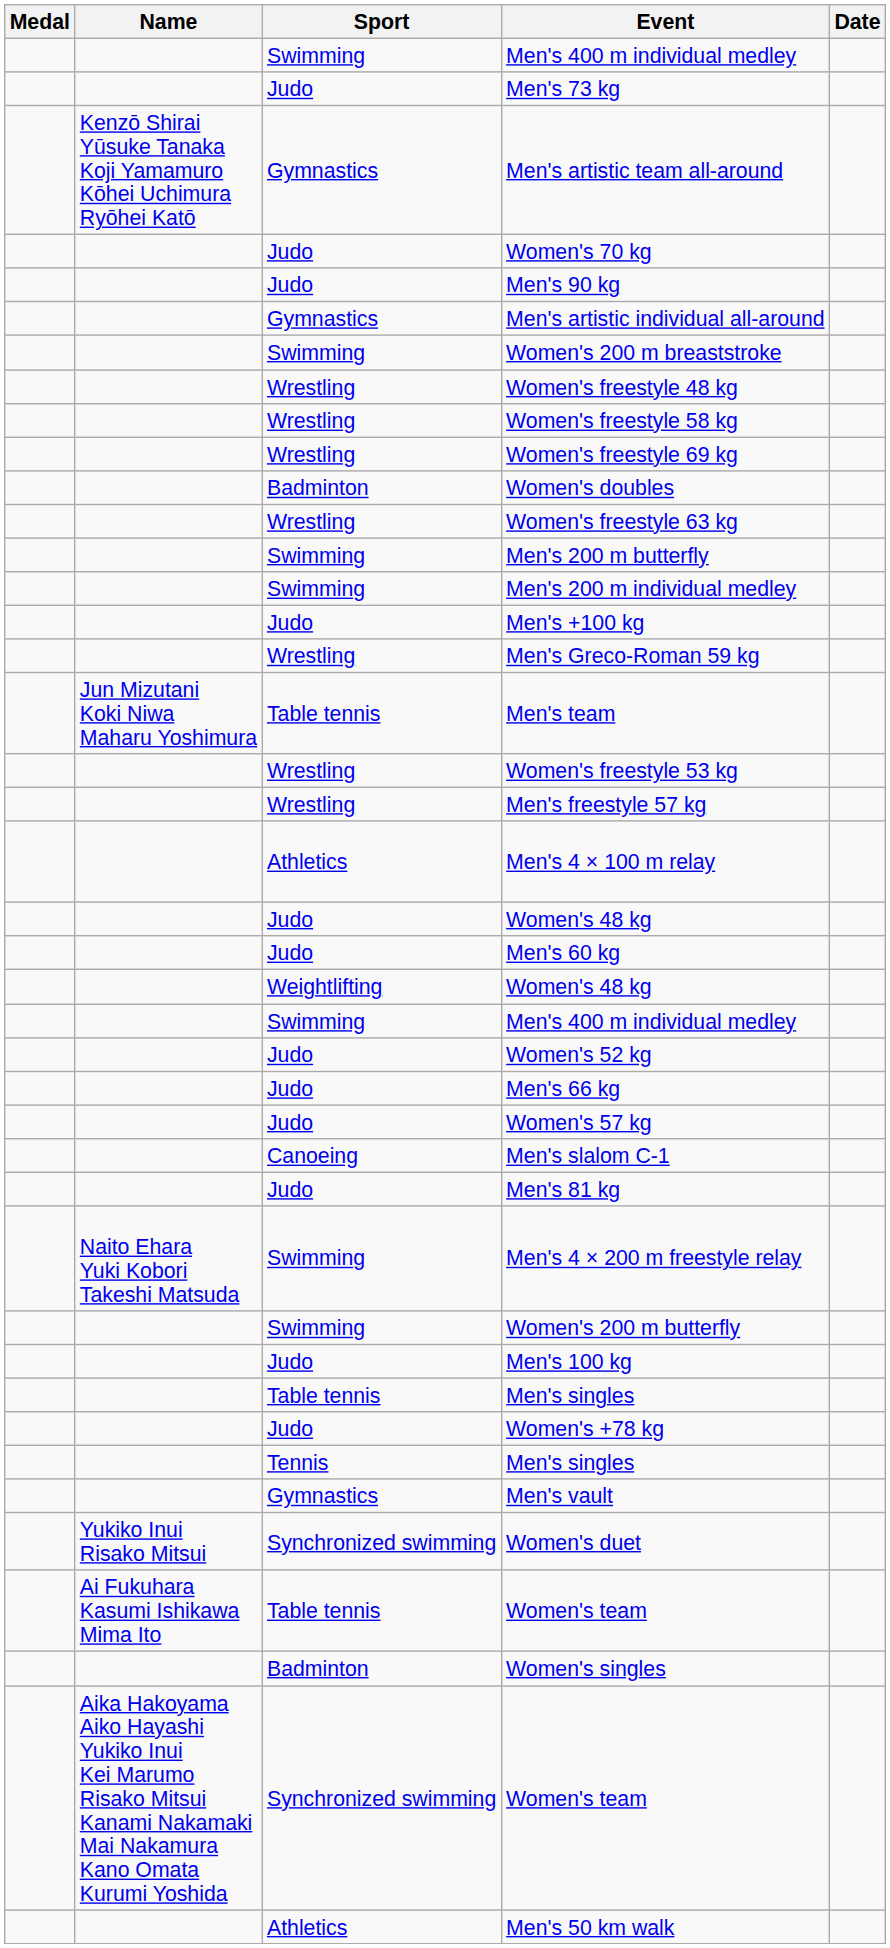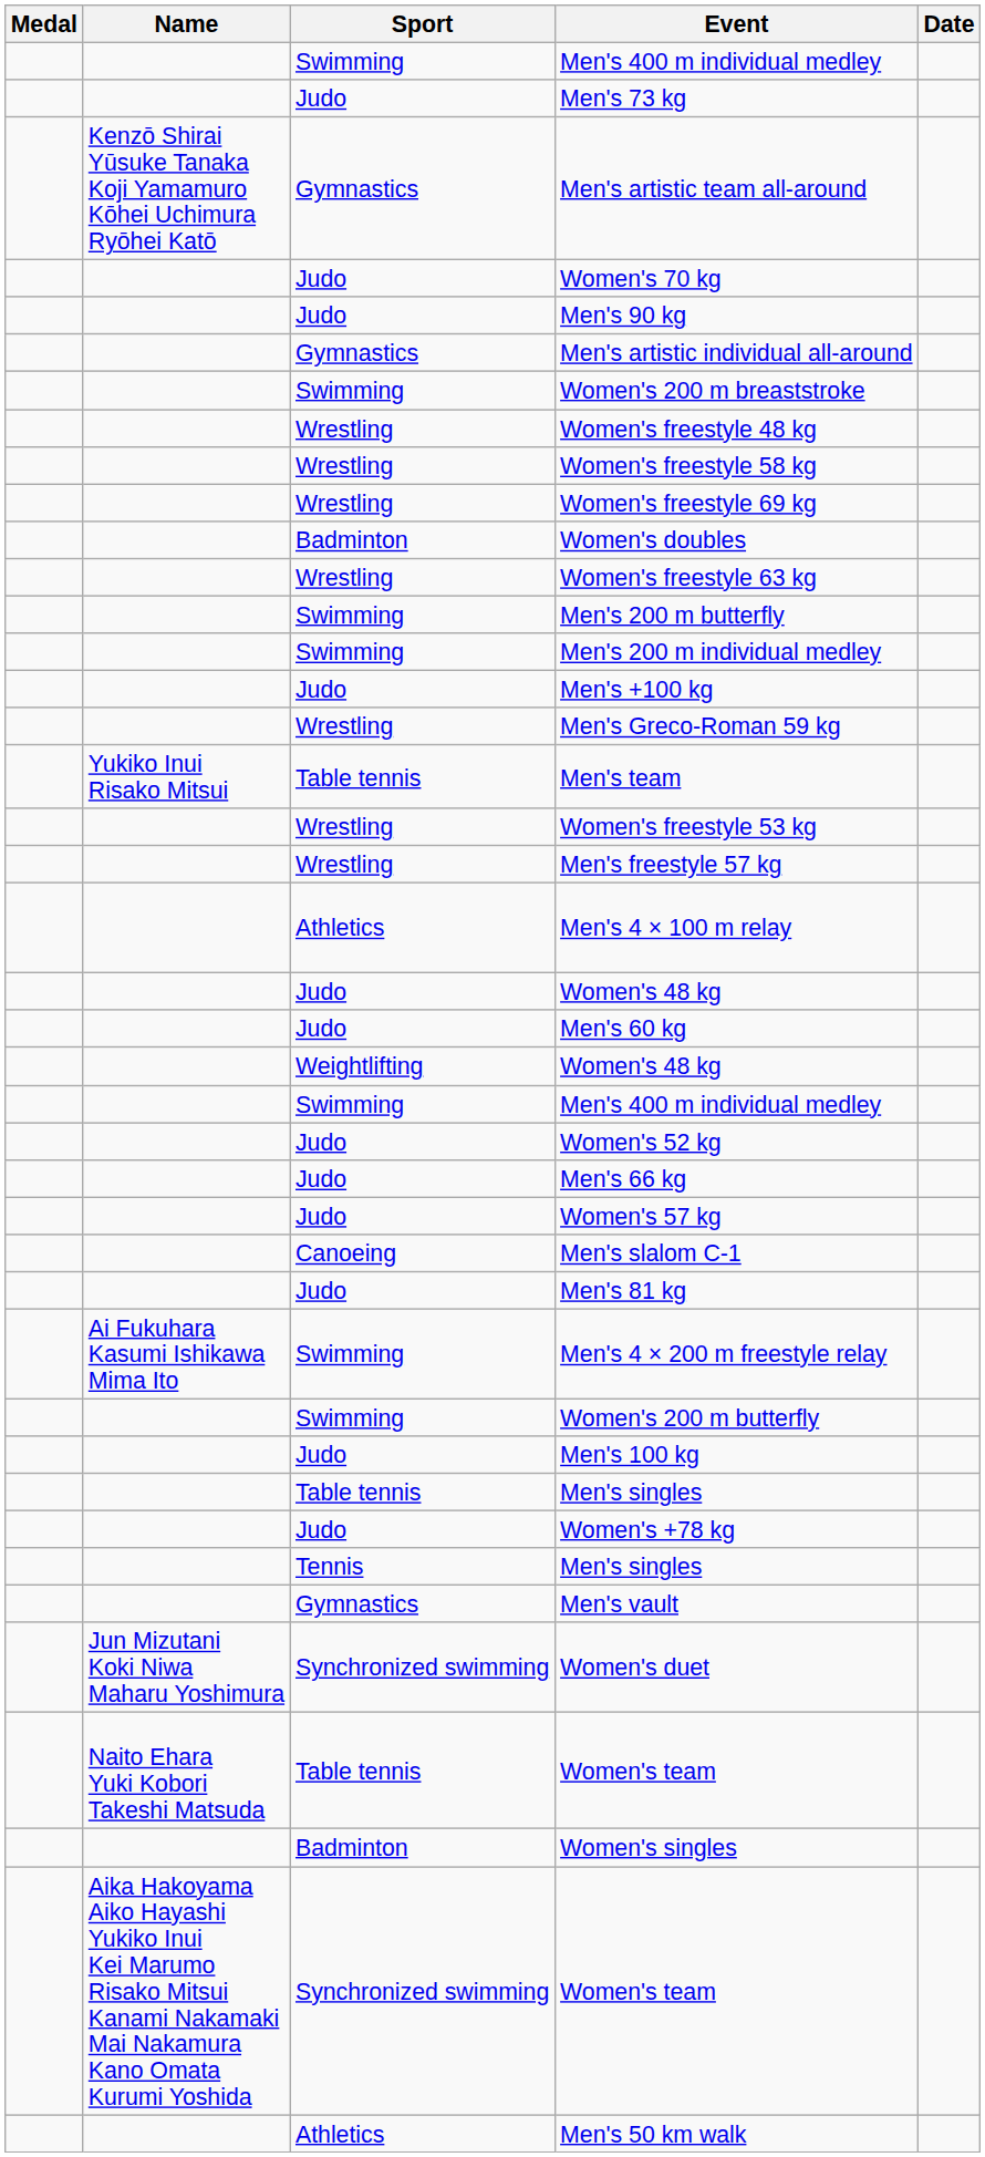Men's team | Name: Jun Mizutani Koki Niwa Maharu Yoshimura -> Yukiko Inui Risako Mitsui
Men's 4 × 200 m freestyle relay | Name: Naito Ehara Yuki Kobori Takeshi Matsuda -> Ai Fukuhara Kasumi Ishikawa Mima Ito
Women's duet | Name: Yukiko Inui Risako Mitsui -> Jun Mizutani Koki Niwa Maharu Yoshimura
Table tennis / Women's team | Name: Ai Fukuhara Kasumi Ishikawa Mima Ito -> Naito Ehara Yuki Kobori Takeshi Matsuda
